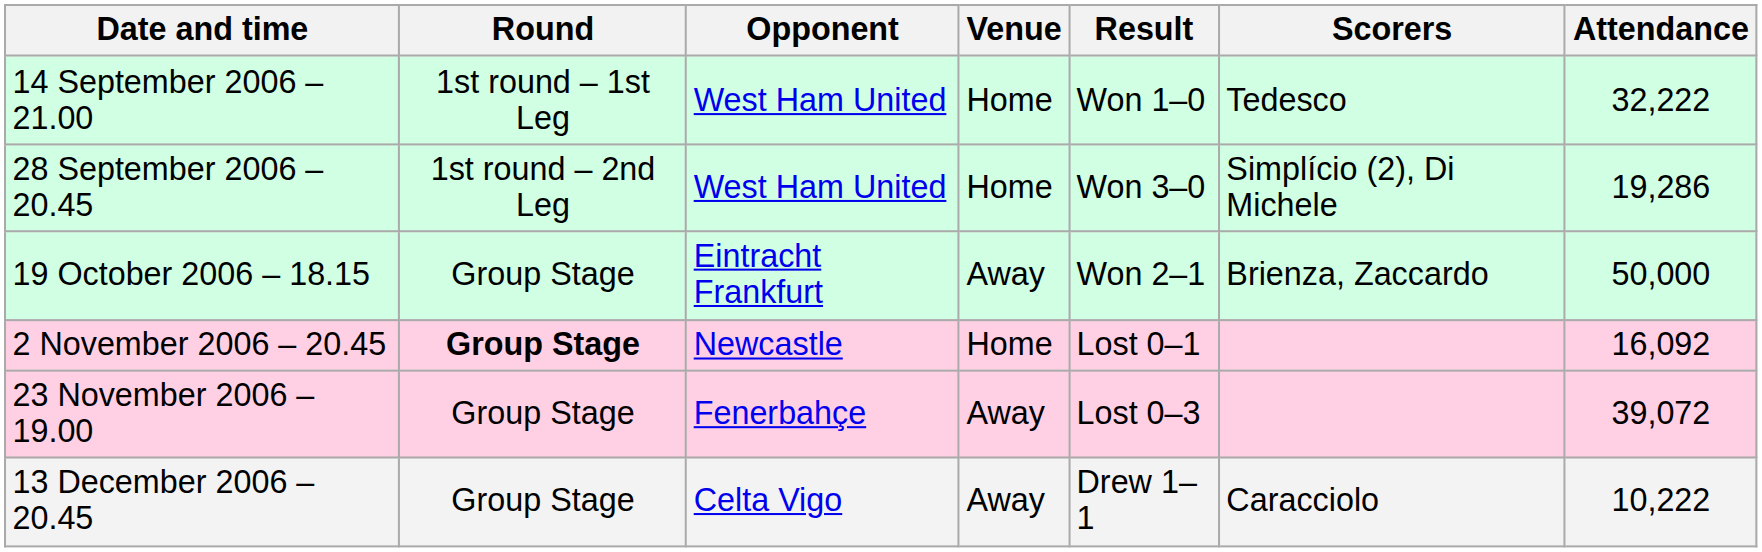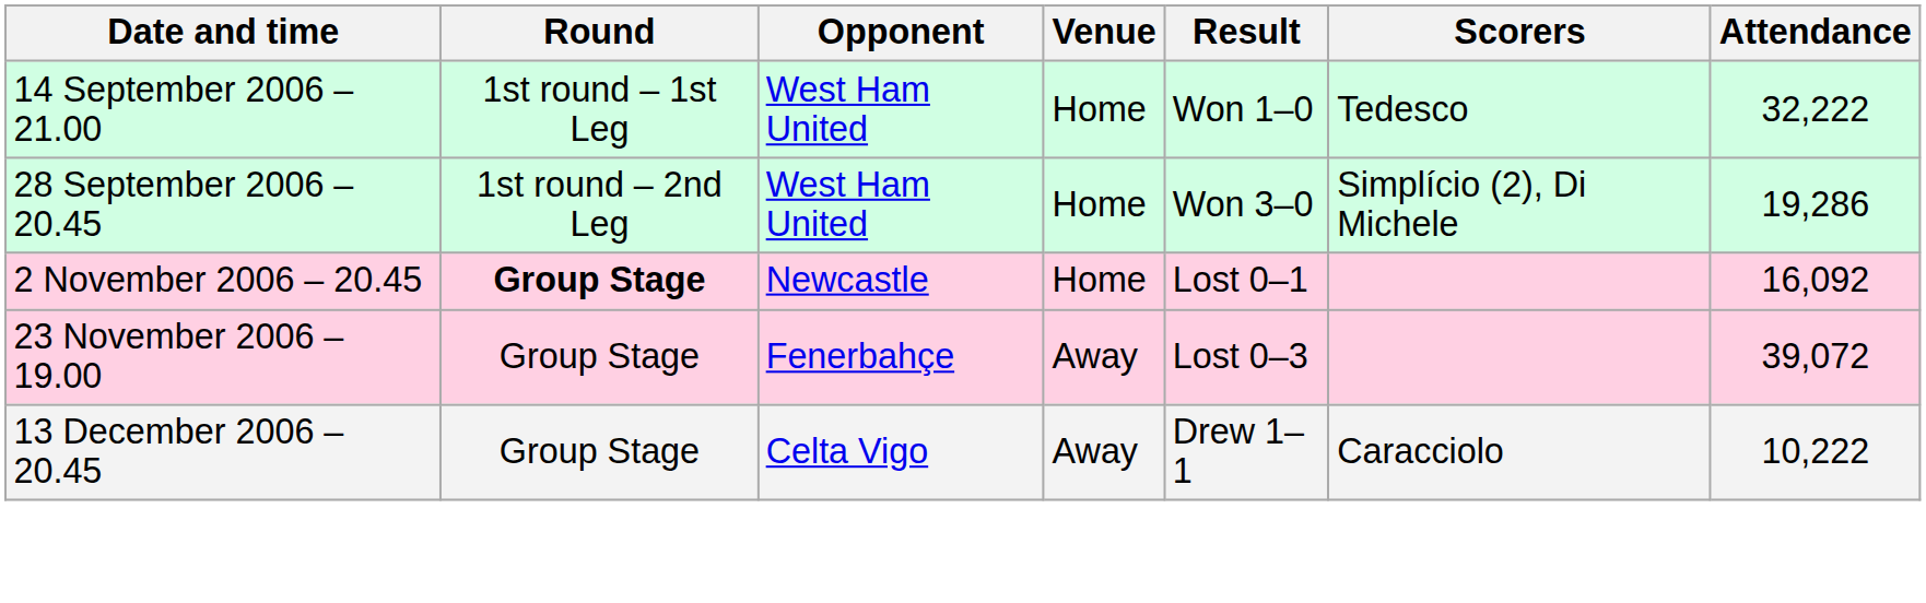- row: 19 October 2006 – 18.15 | Group Stage | Eintracht Frankfurt | Away | Won 2–1 | Brienza, Zaccardo | 50,000
